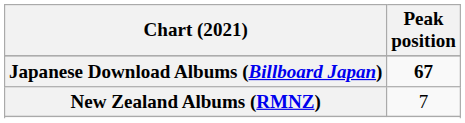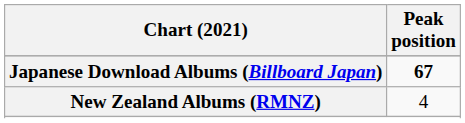New Zealand Albums (RMNZ) | Peak position: 7 -> 4
